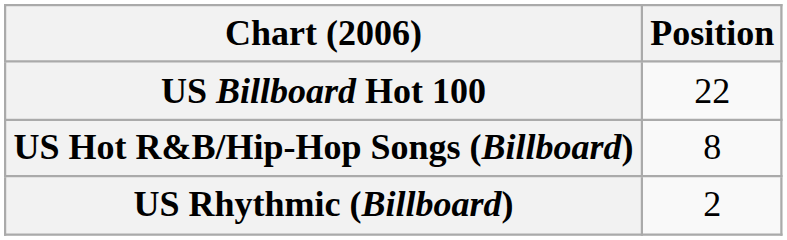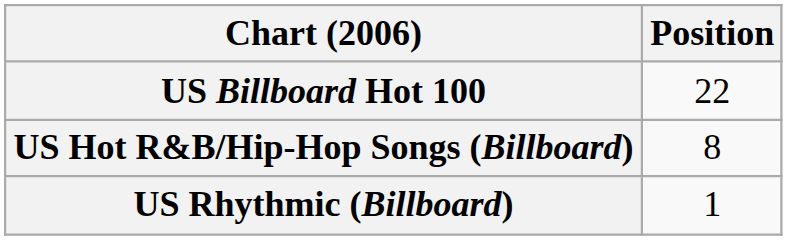US Rhythmic (Billboard) | Position: 2 -> 1
